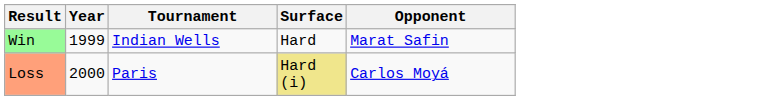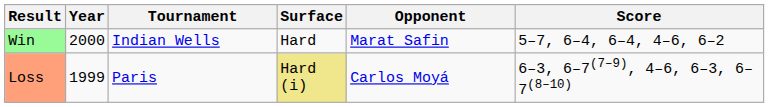+ column: Score | 5–7, 6–4, 6–4, 4–6, 6–2 | 6–3, 6–7(7–9), 4–6, 6–3, 6–7(8–10)
Win | Year: 1999 -> 2000
Loss | Year: 2000 -> 1999
